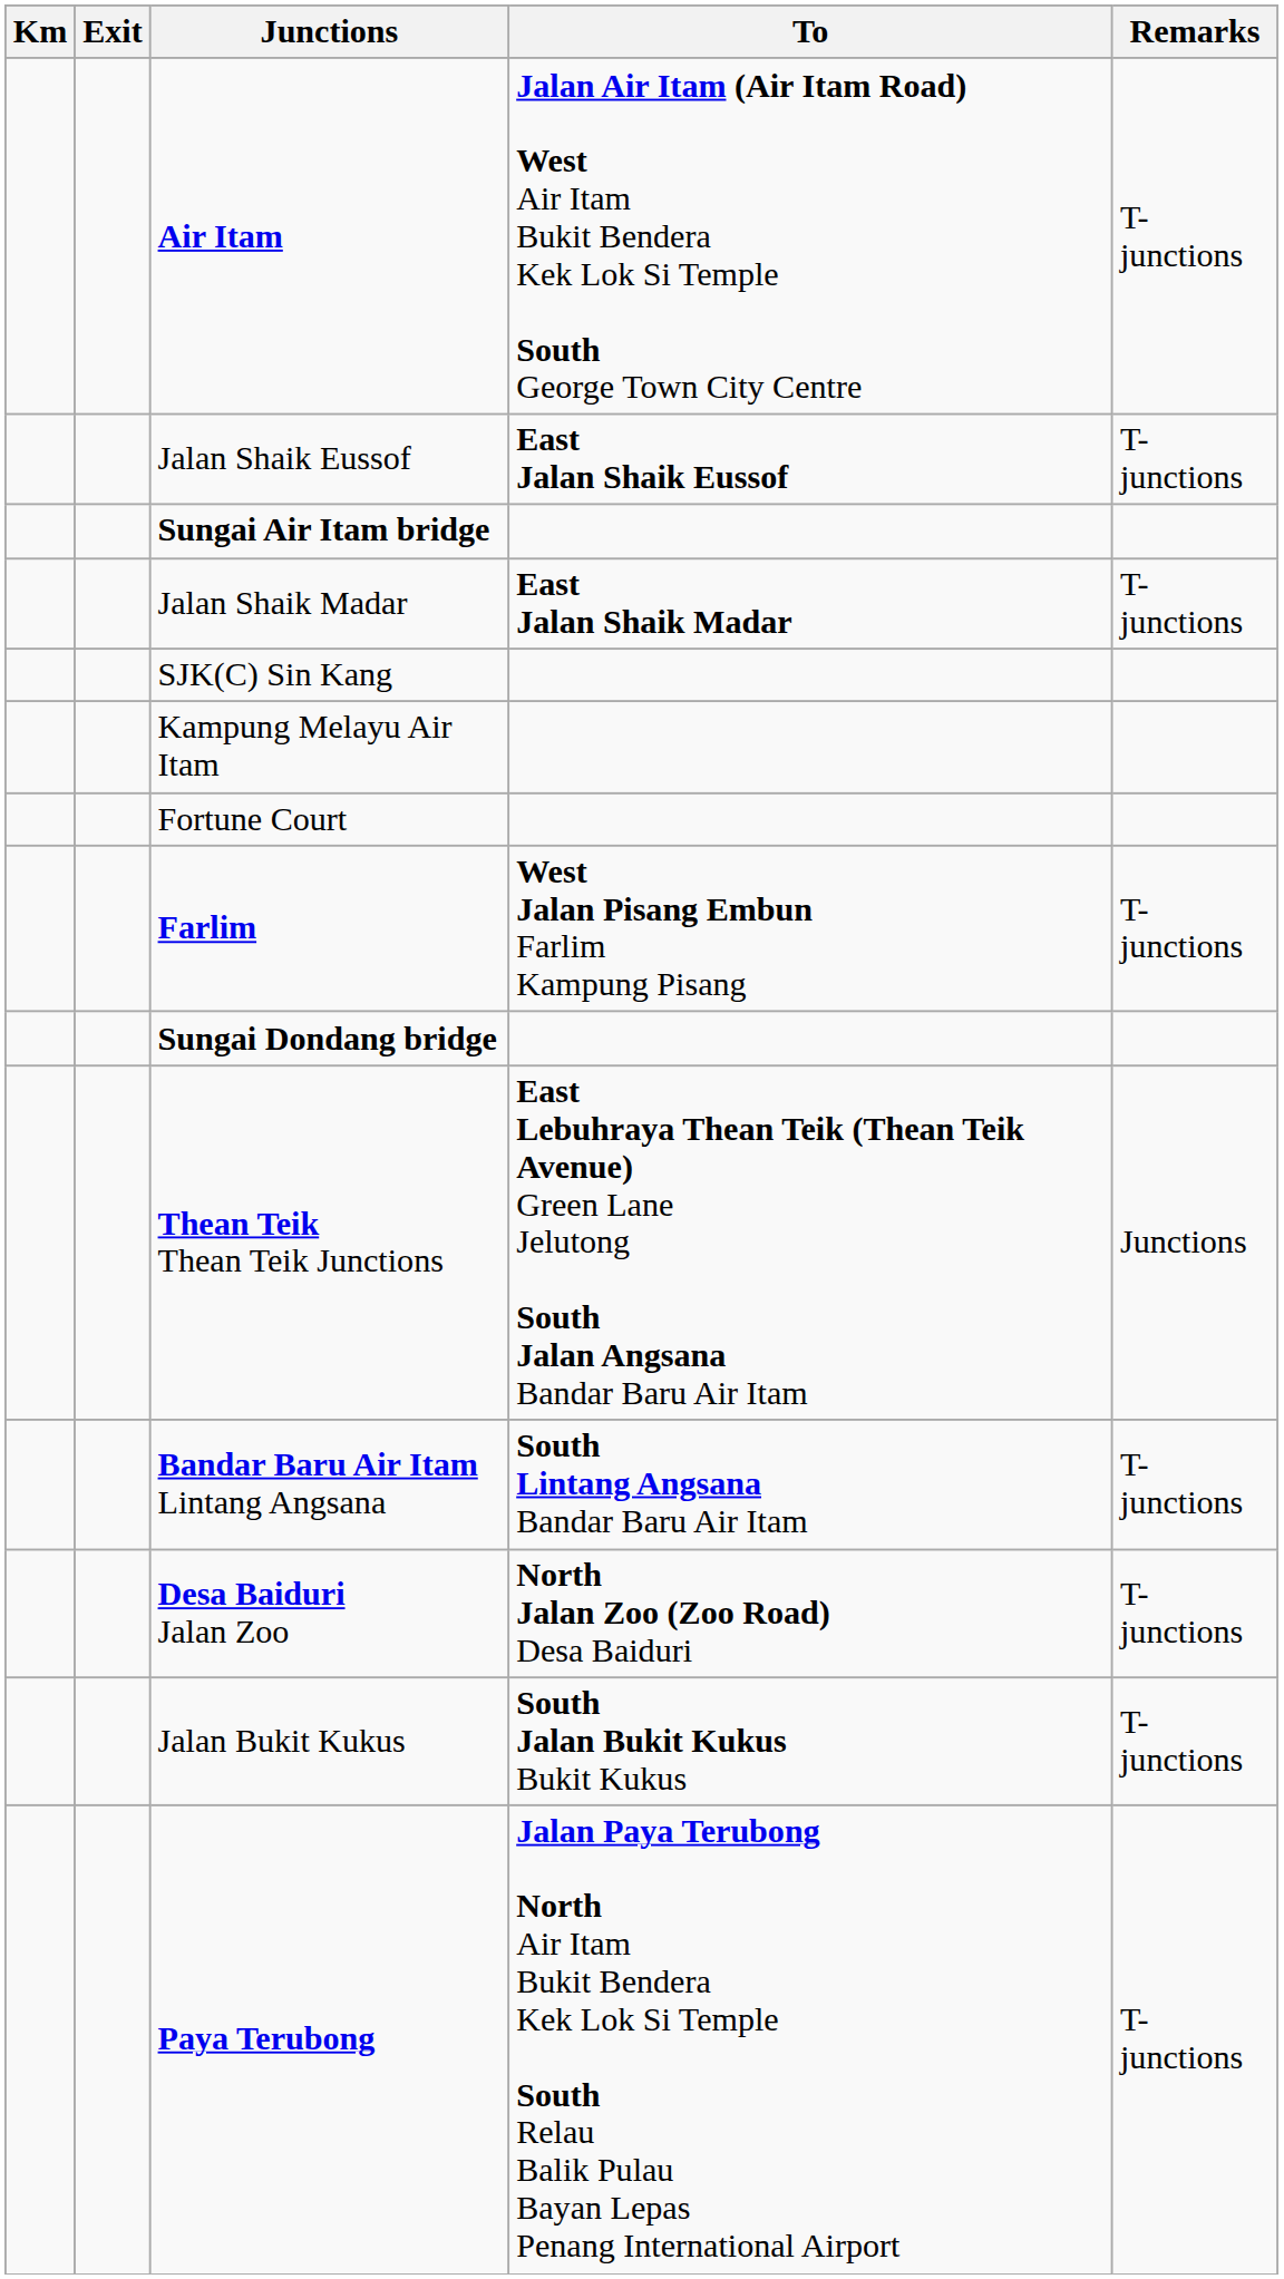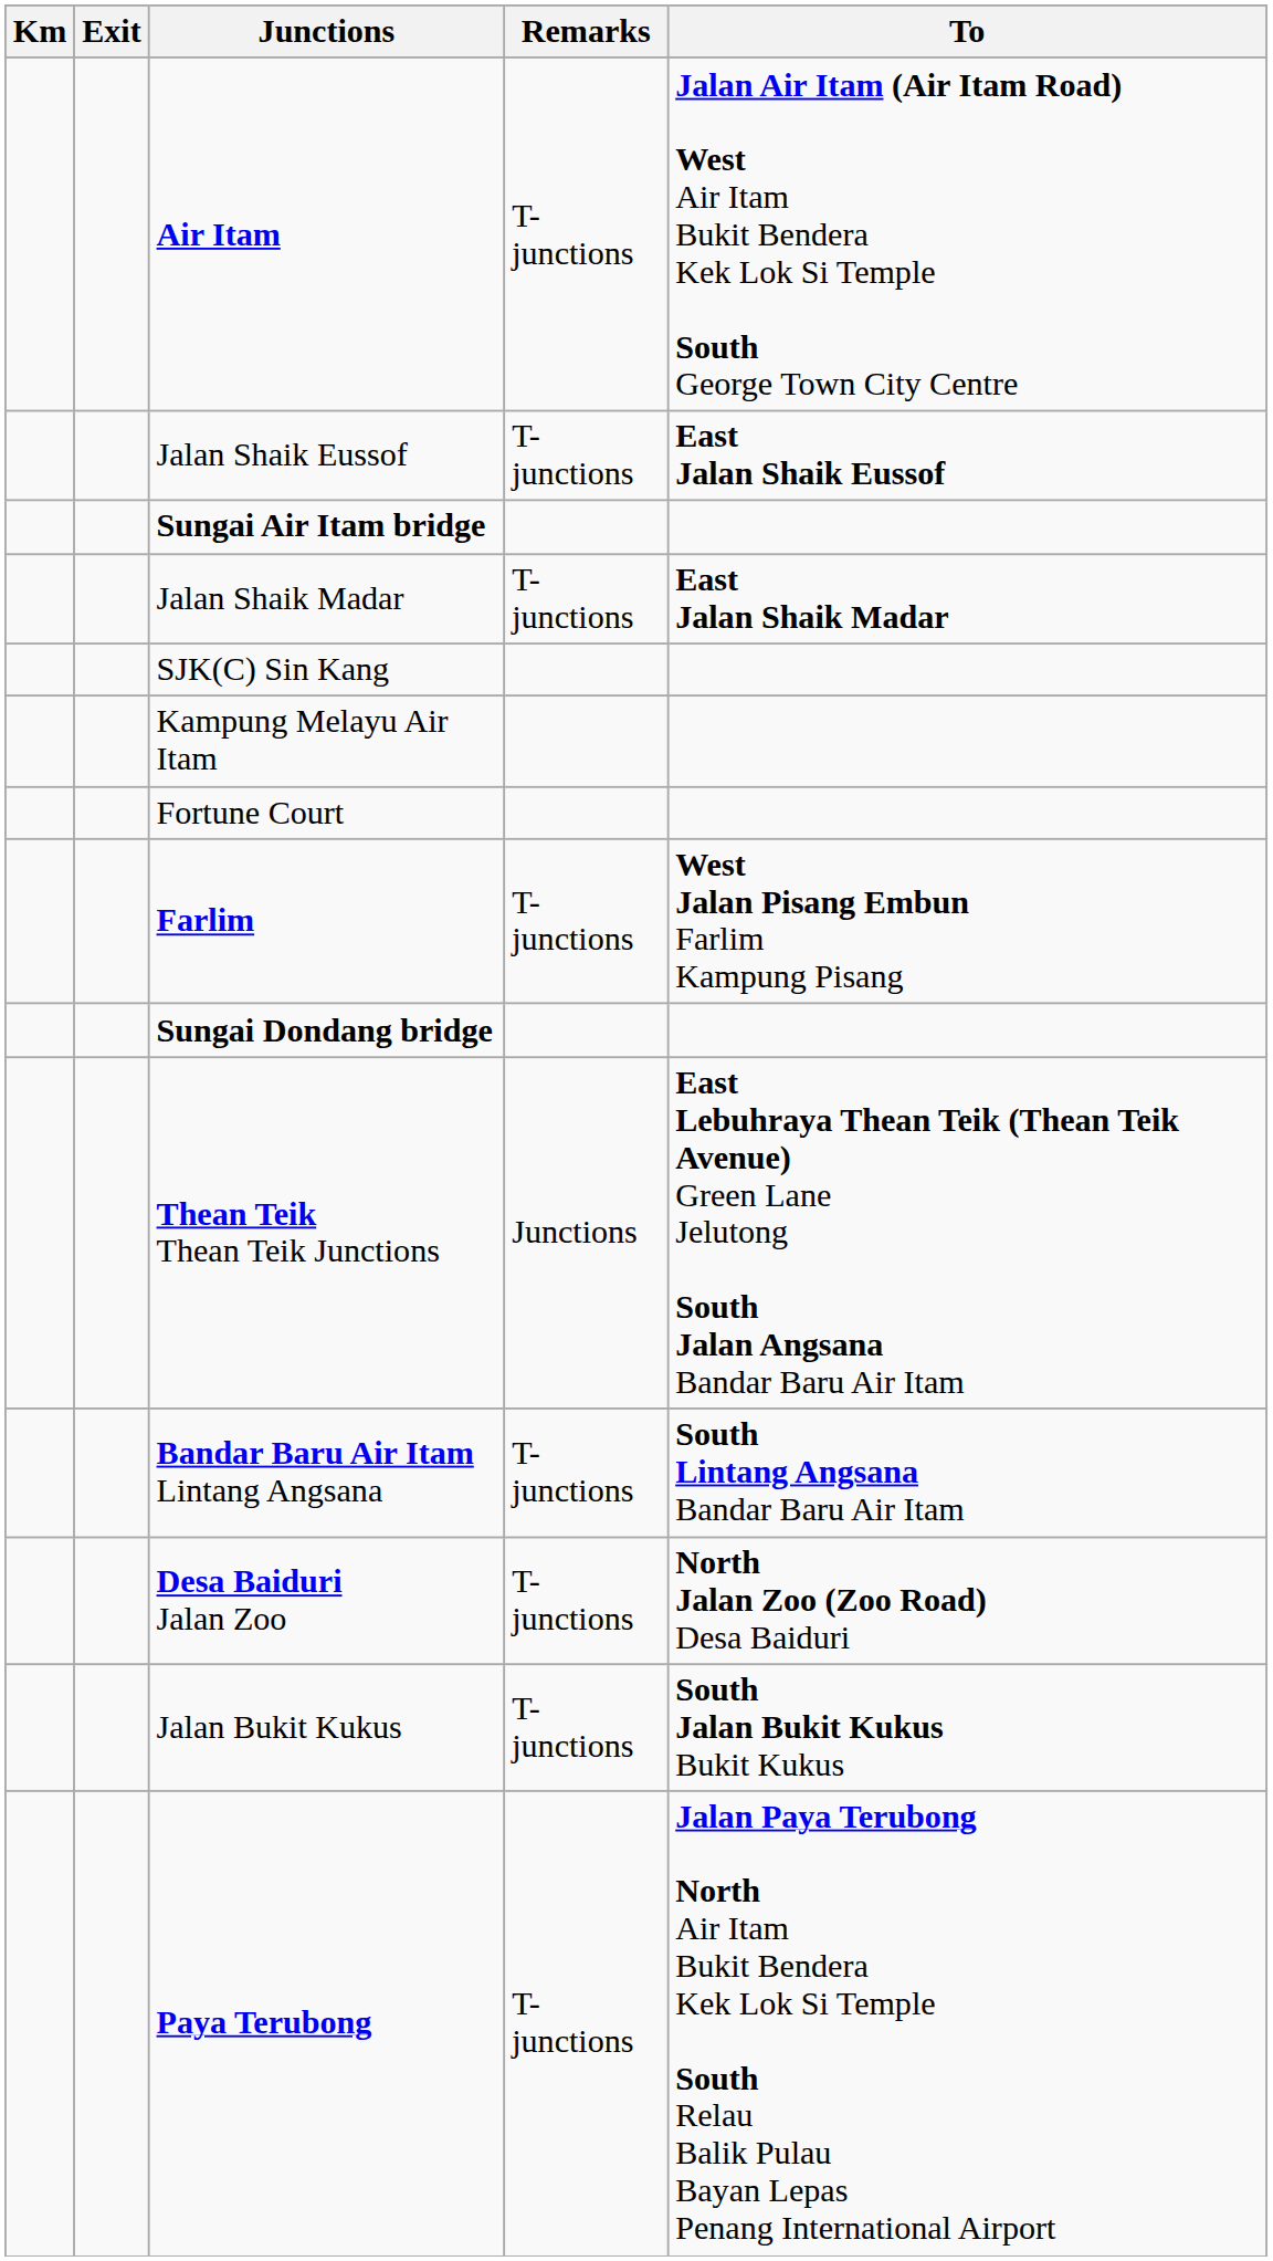columns swapped: To <-> Remarks
